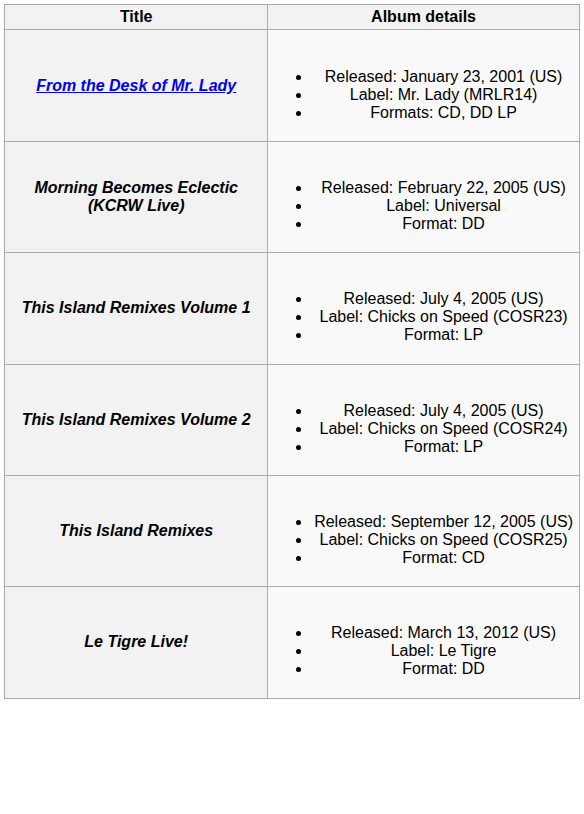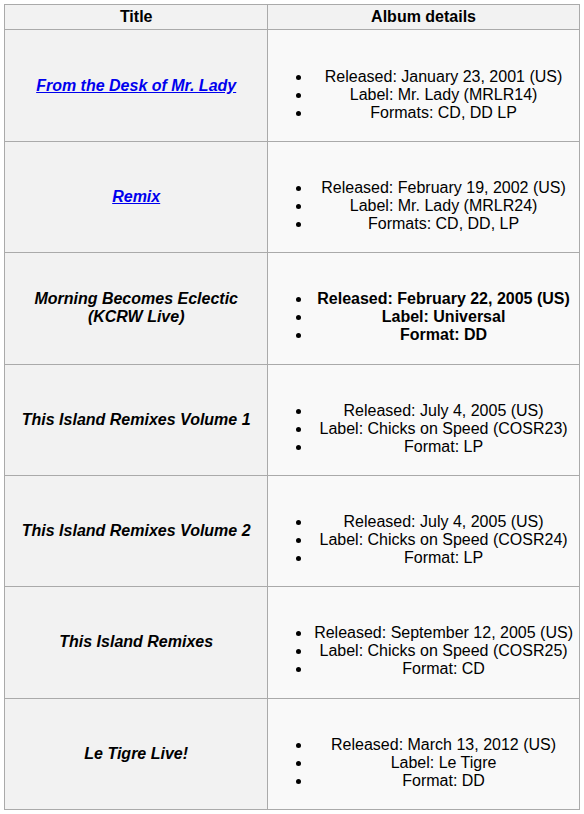+ row: Remix | Released: February 19, 2002 (US) Label: Mr. Lady (MRLR24) Formats: CD, DD, LP
Morning Becomes Eclectic (KCRW Live) | Album details: normal -> bold
